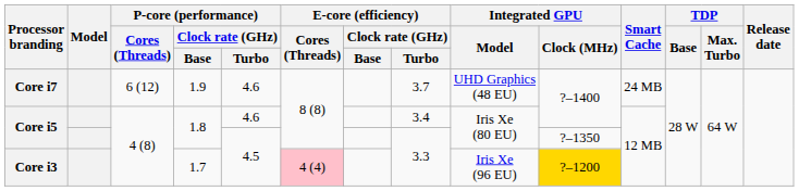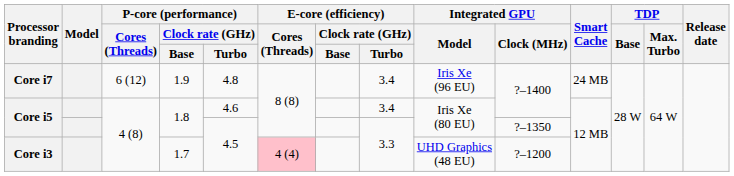Core i7 | P-core (performance) / Clock rate (GHz) / Turbo: 4.6 -> 4.8
Core i7 | E-core (efficiency) / Clock rate (GHz) / Turbo: 3.7 -> 3.4
Core i7 | Integrated GPU / Model: UHD Graphics (48 EU) -> Iris Xe (96 EU)
Core i3 | Integrated GPU / Model: Iris Xe (96 EU) -> UHD Graphics (48 EU)
Core i3 | Integrated GPU / Clock (MHz): gold background -> no background
